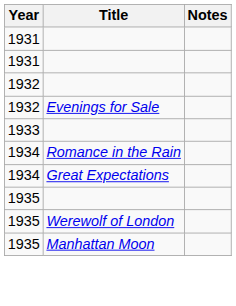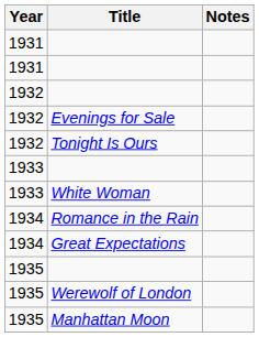+ row: 1932 | Tonight Is Ours
+ row: 1933 | White Woman
